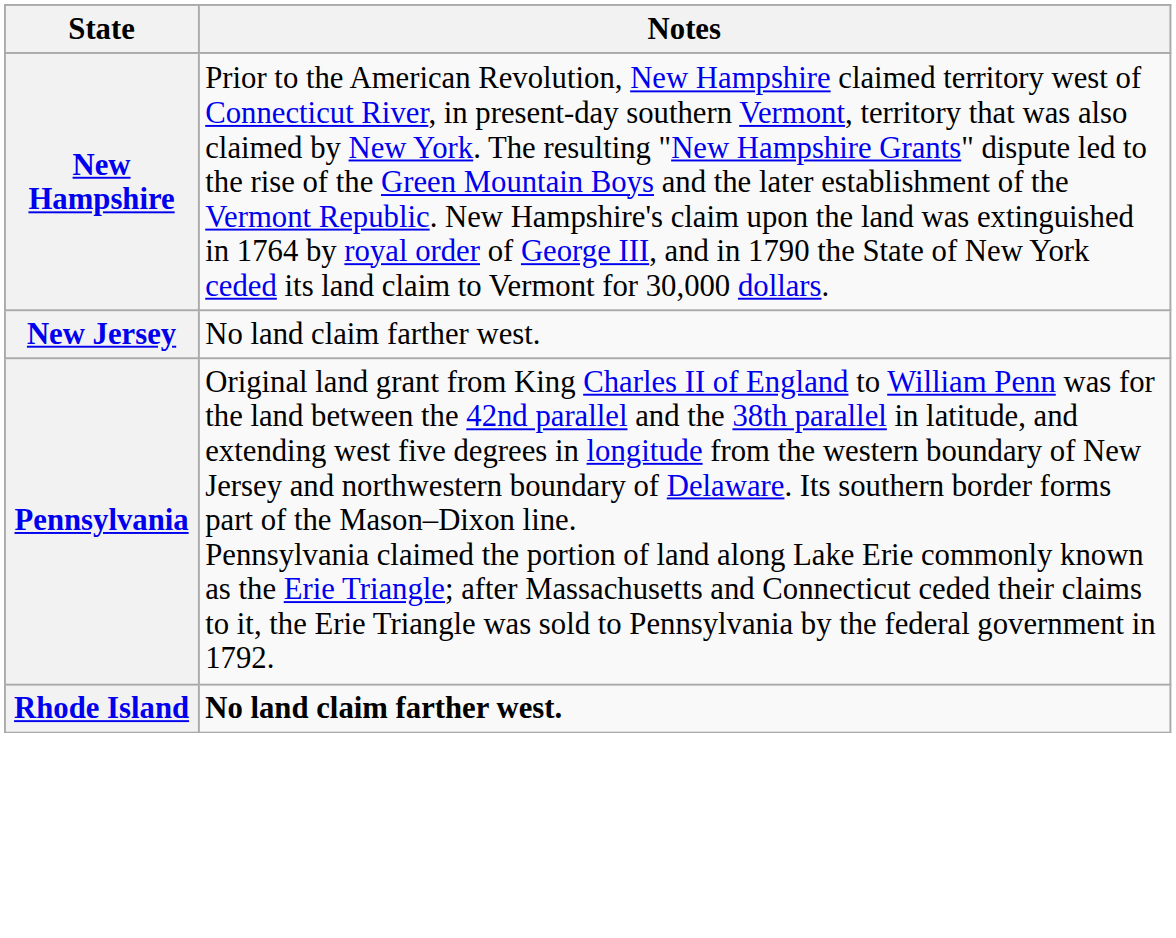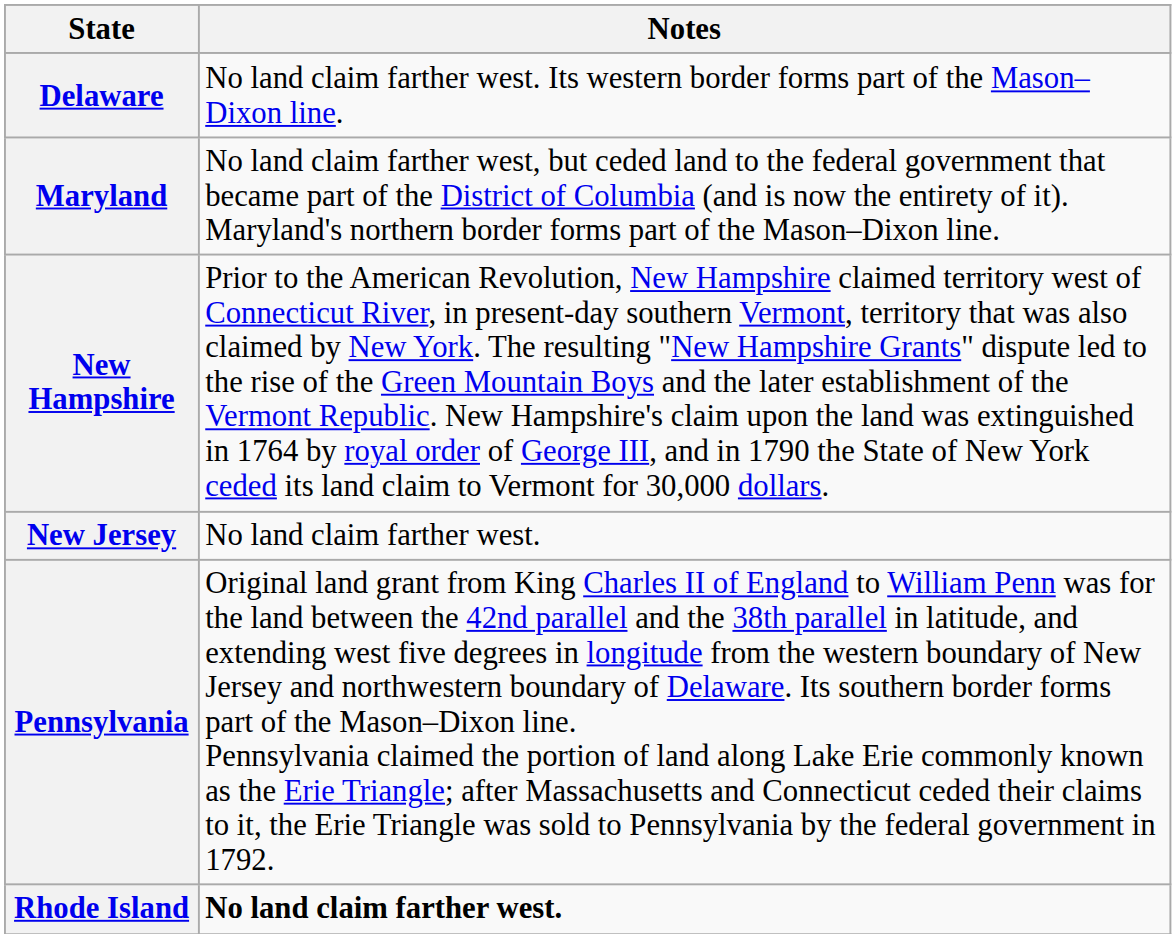+ row: Delaware | No land claim farther west. Its western border forms part of the Mason–Dixon line.
+ row: Maryland | No land claim farther west, but ceded land to the federal government that became part of the District of Columbia (and is now the entirety of it). Maryland's northern border forms part of the Mason–Dixon line.
